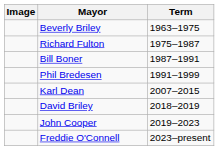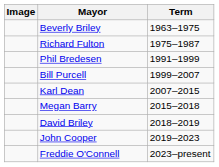- row: Bill Boner | 1987–1991
+ row: Bill Purcell | 1999–2007
+ row: Megan Barry | 2015–2018
